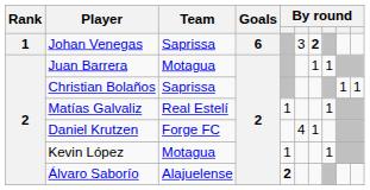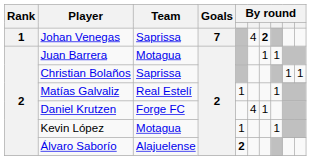Johan Venegas | Goals: 6 -> 7
Johan Venegas | column 6: 3 -> 4
